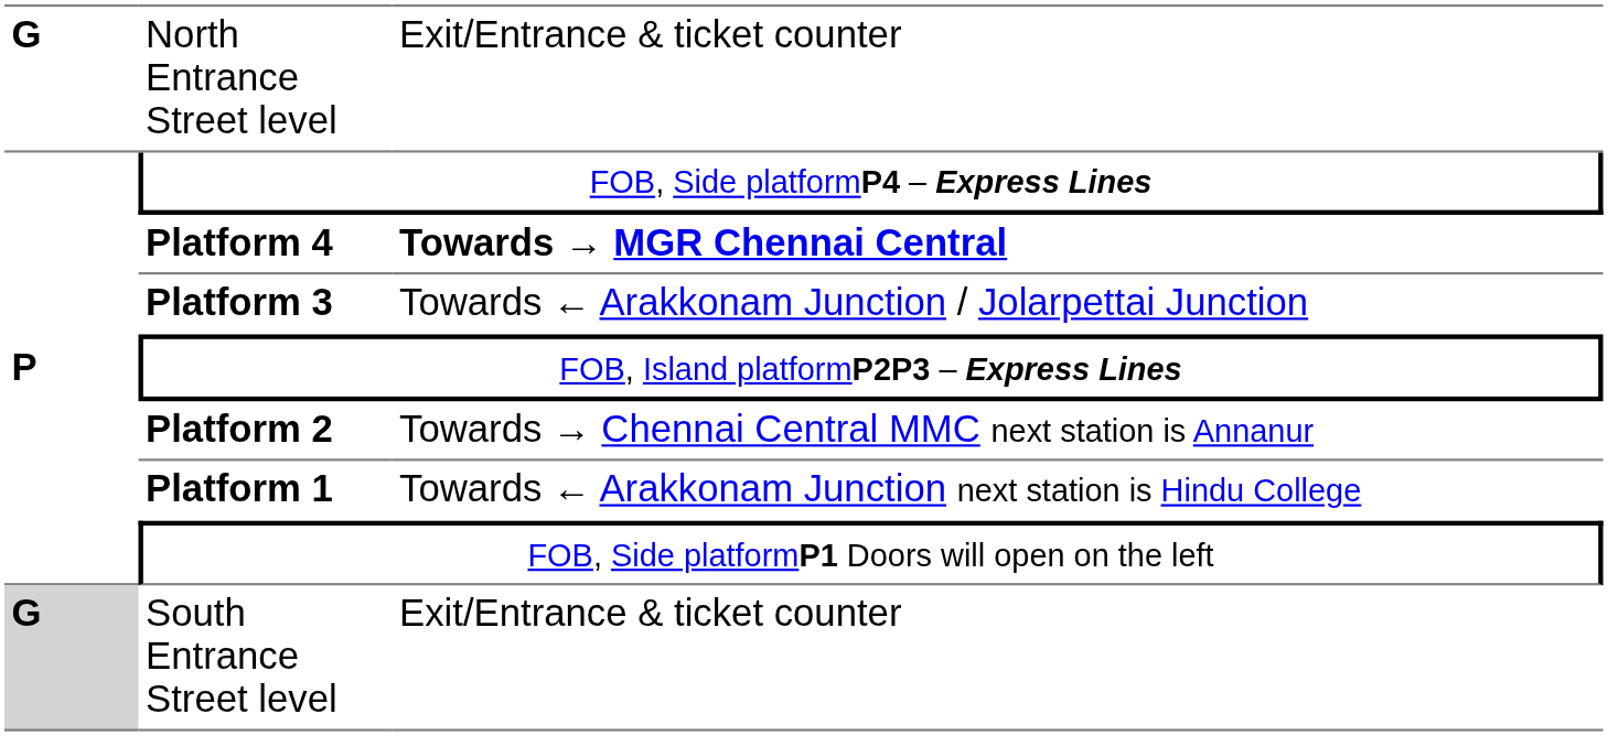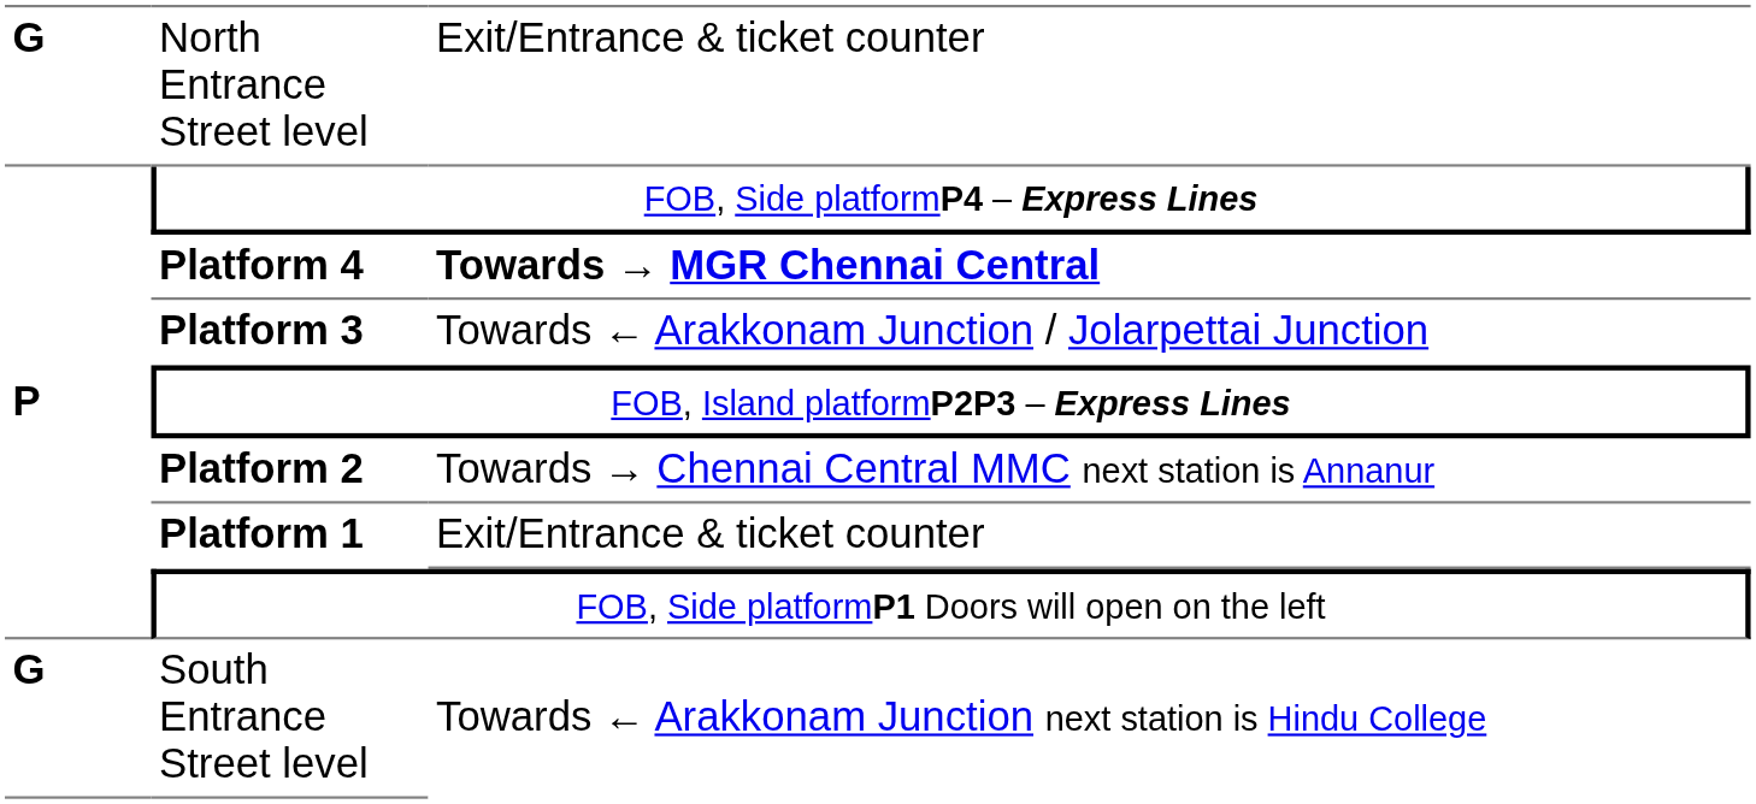Platform 1 | column 3: Towards ← Arakkonam Junction next station is Hindu College -> Exit/Entrance & ticket counter
South Entrance Street level | column 1: lightgrey background -> no background
South Entrance Street level | column 3: Exit/Entrance & ticket counter -> Towards ← Arakkonam Junction next station is Hindu College
